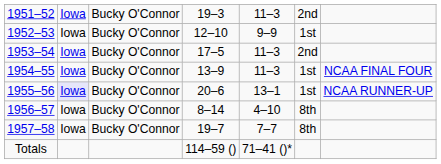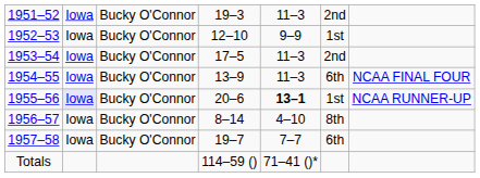1954–55 | column 6: 1st -> 6th
1955–56 | column 5: normal -> bold
1957–58 | column 6: 8th -> 6th
